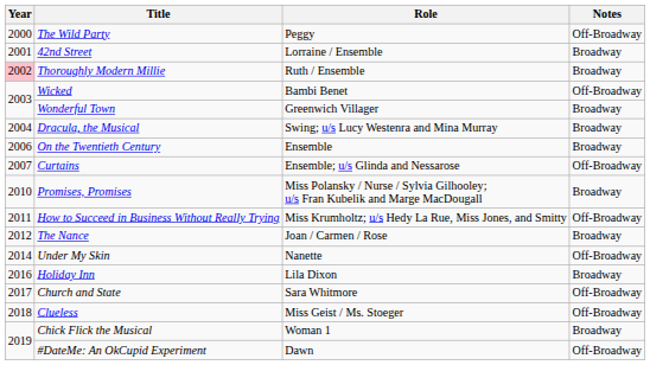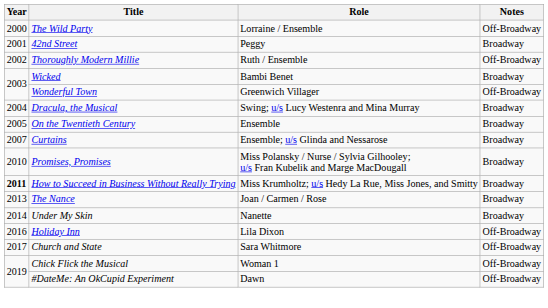The Wild Party | Role: Peggy -> Lorraine / Ensemble
42nd Street | Role: Lorraine / Ensemble -> Peggy
Thoroughly Modern Millie | Year: pink background -> no background
Thoroughly Modern Millie | Notes: Broadway -> Off-Broadway
Wicked | Notes: Off-Broadway -> Broadway
Wonderful Town | Notes: Broadway -> Off-Broadway
On the Twentieth Century | Year: 2006 -> 2005
Curtains | Notes: Off-Broadway -> Broadway
How to Succeed in Business Without Really Trying | Year: normal -> bold
How to Succeed in Business Without Really Trying | Notes: Off-Broadway -> Broadway
The Nance | Year: 2012 -> 2013
Under My Skin | Notes: Off-Broadway -> Broadway
Holiday Inn | Notes: Broadway -> Off-Broadway
- row: 2018 | Clueless | Miss Geist / Ms. Stoeger | Off-Broadway
Chick Flick the Musical | Notes: Broadway -> Off-Broadway
